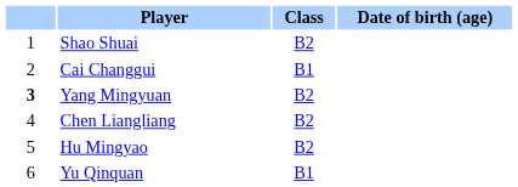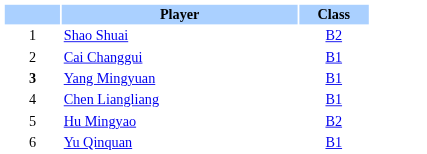- column: Date of birth (age)
Yang Mingyuan | Class: B2 -> B1
Chen Liangliang | Class: B2 -> B1
